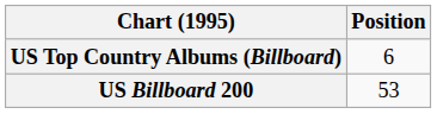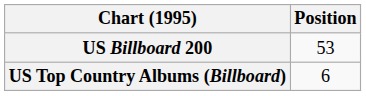rows swapped: US Billboard 200 <-> US Top Country Albums (Billboard)
